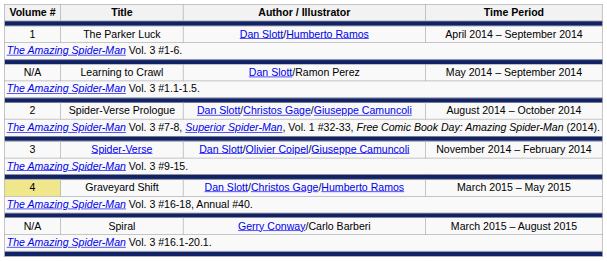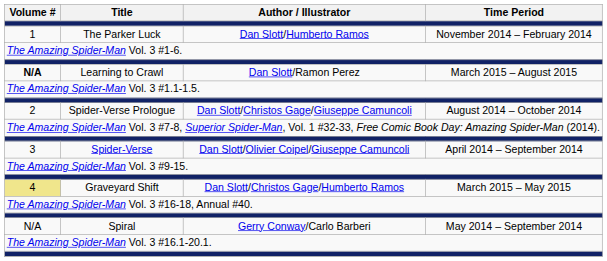The Parker Luck | Time Period: April 2014 – September 2014 -> November 2014 – February 2014
Learning to Crawl | Volume #: normal -> bold
Learning to Crawl | Time Period: May 2014 – September 2014 -> March 2015 – August 2015
Spider-Verse | Time Period: November 2014 – February 2014 -> April 2014 – September 2014
Spiral | Time Period: March 2015 – August 2015 -> May 2014 – September 2014
